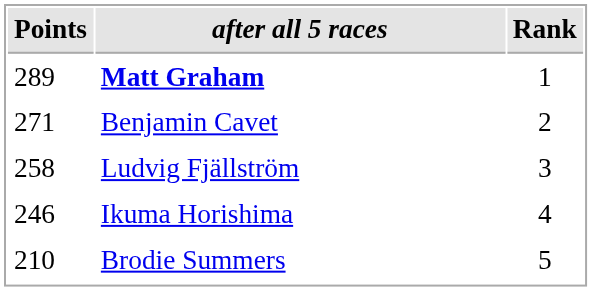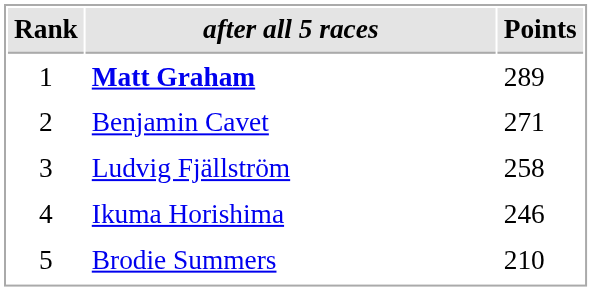columns swapped: Rank <-> Points
